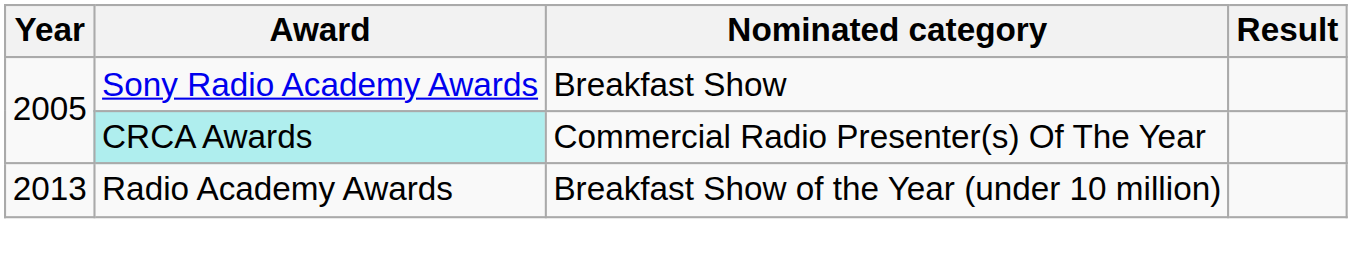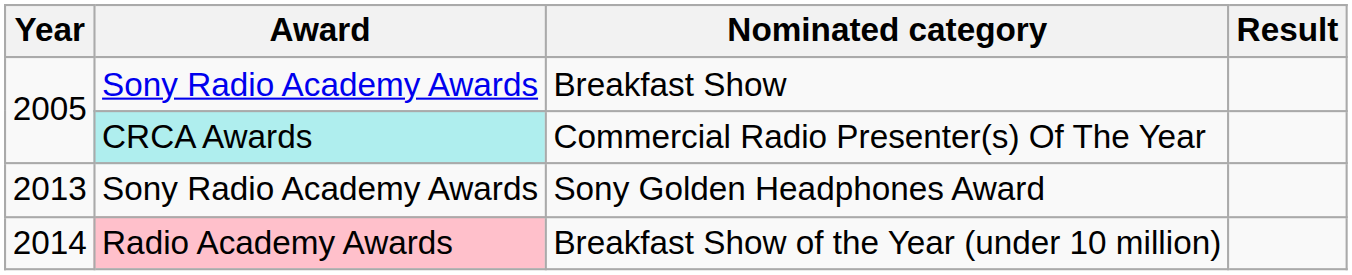+ row: 2013 | Sony Radio Academy Awards | Sony Golden Headphones Award
Breakfast Show of the Year (under 10 million) | Year: 2013 -> 2014
Breakfast Show of the Year (under 10 million) | Award: no background -> pink background
